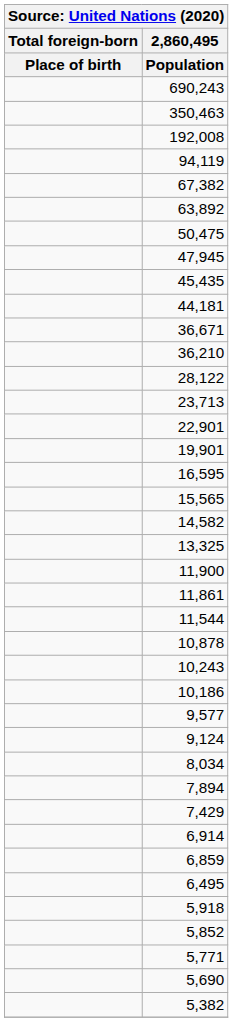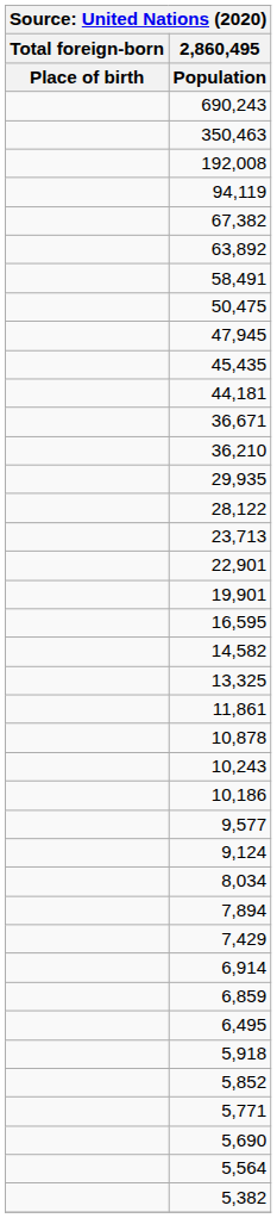+ row: 58,491
+ row: 29,935
- row: 15,565
- row: 11,900
- row: 11,544
+ row: 5,564
